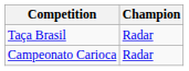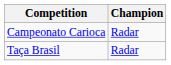rows swapped: Campeonato Carioca <-> Taça Brasil
